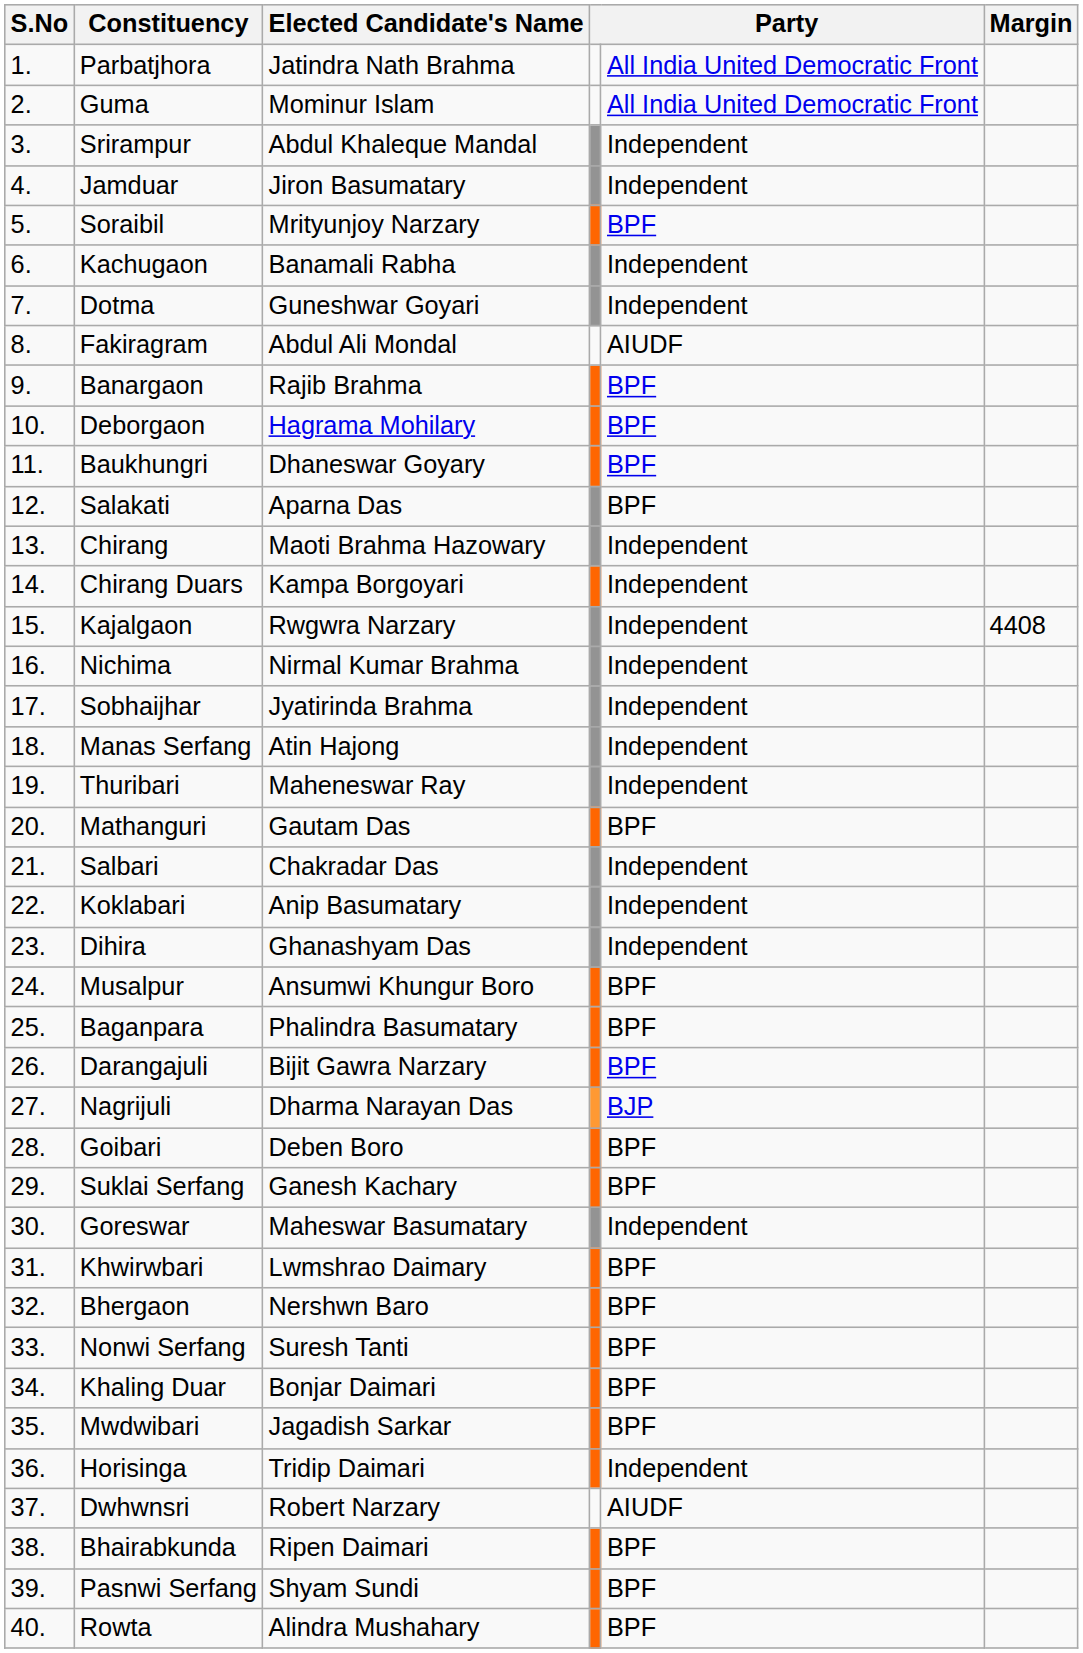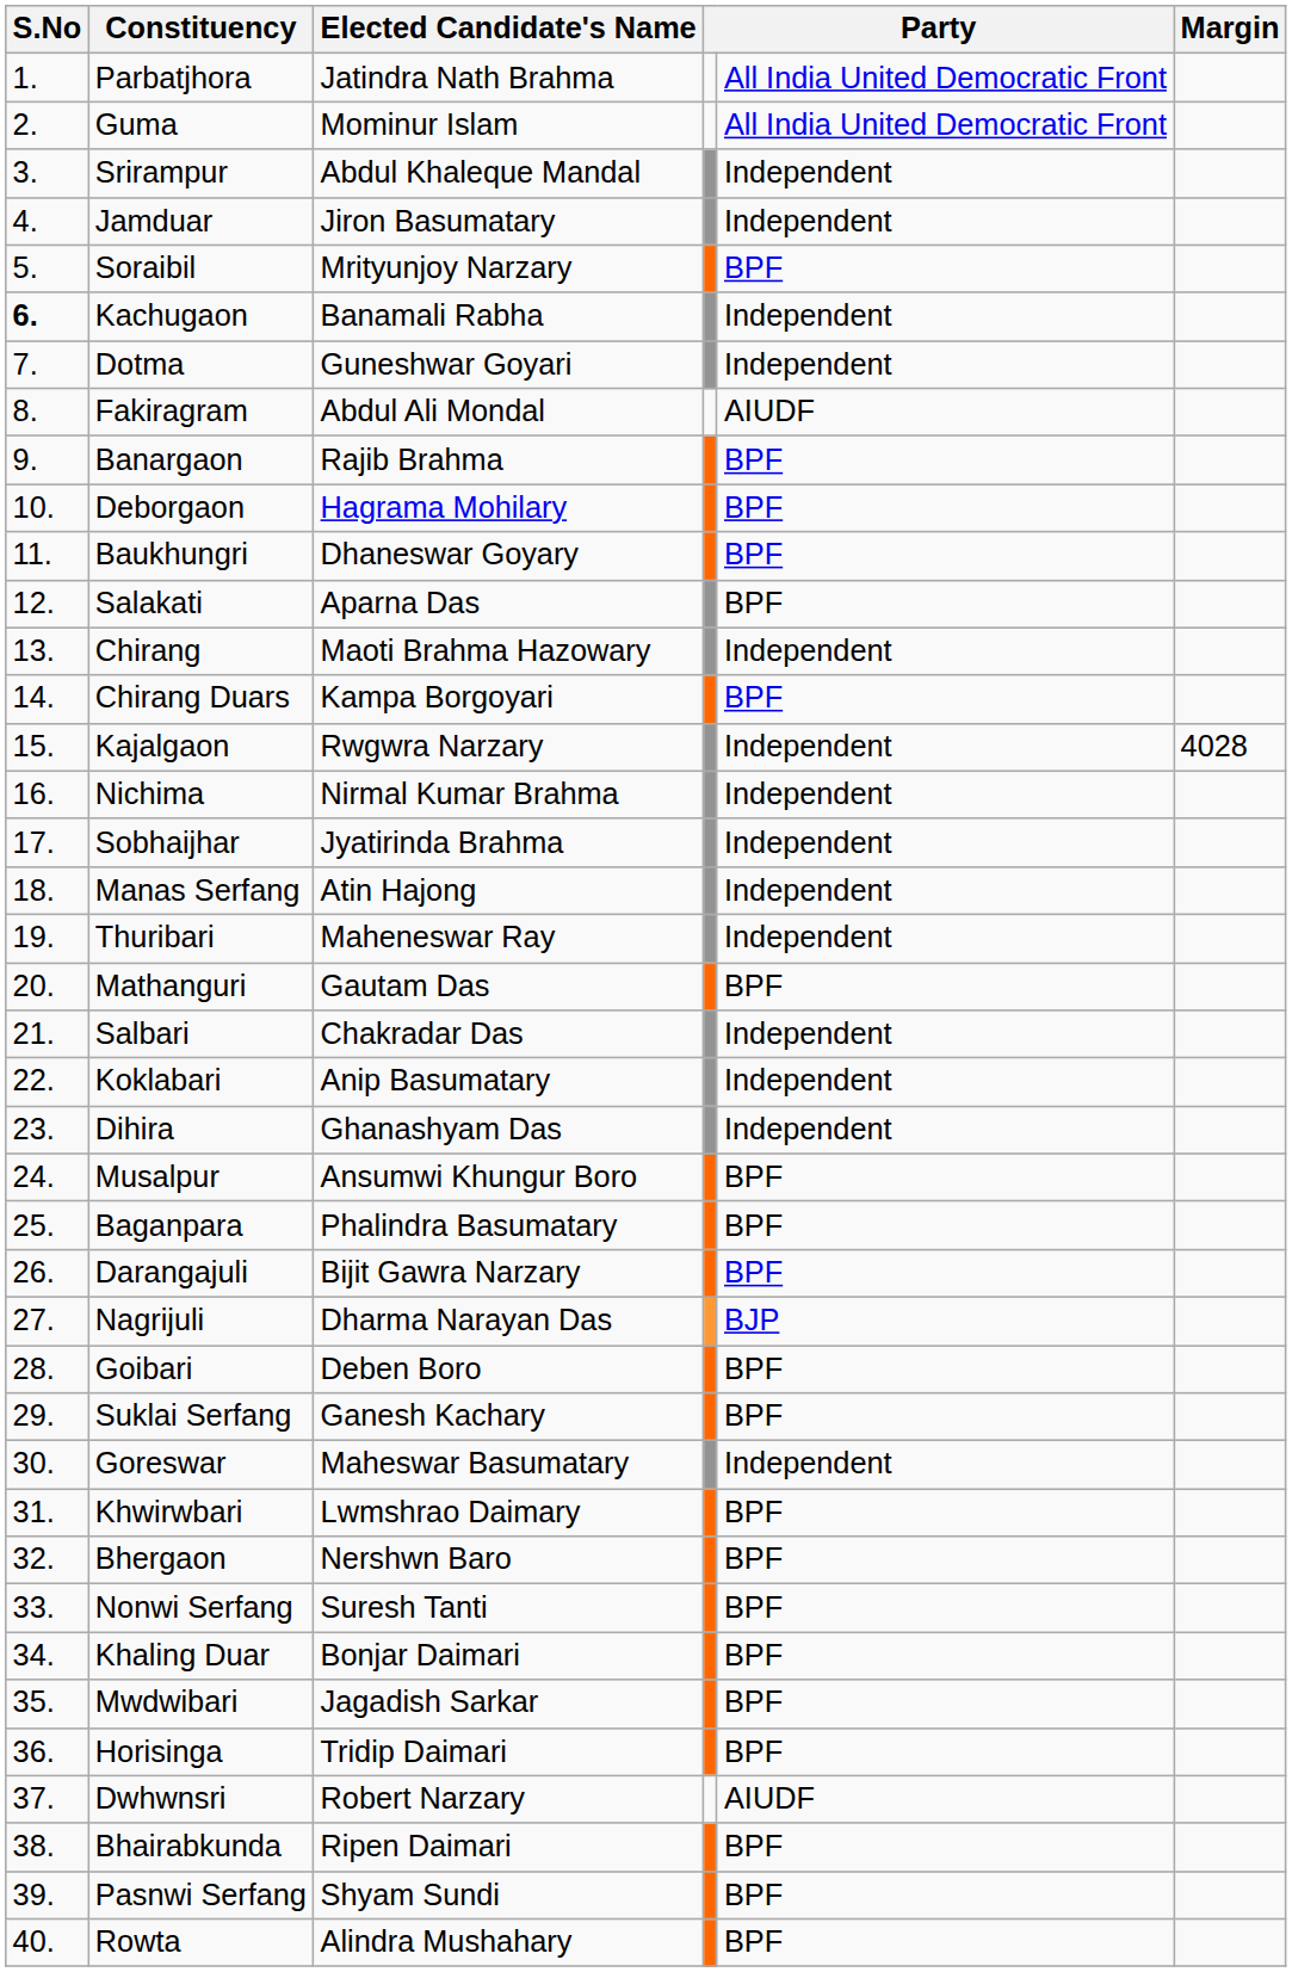Kachugaon | S.No: normal -> bold
Chirang Duars | column 5: Independent -> BPF
Kajalgaon | Margin: 4408 -> 4028
Horisinga | column 5: Independent -> BPF
